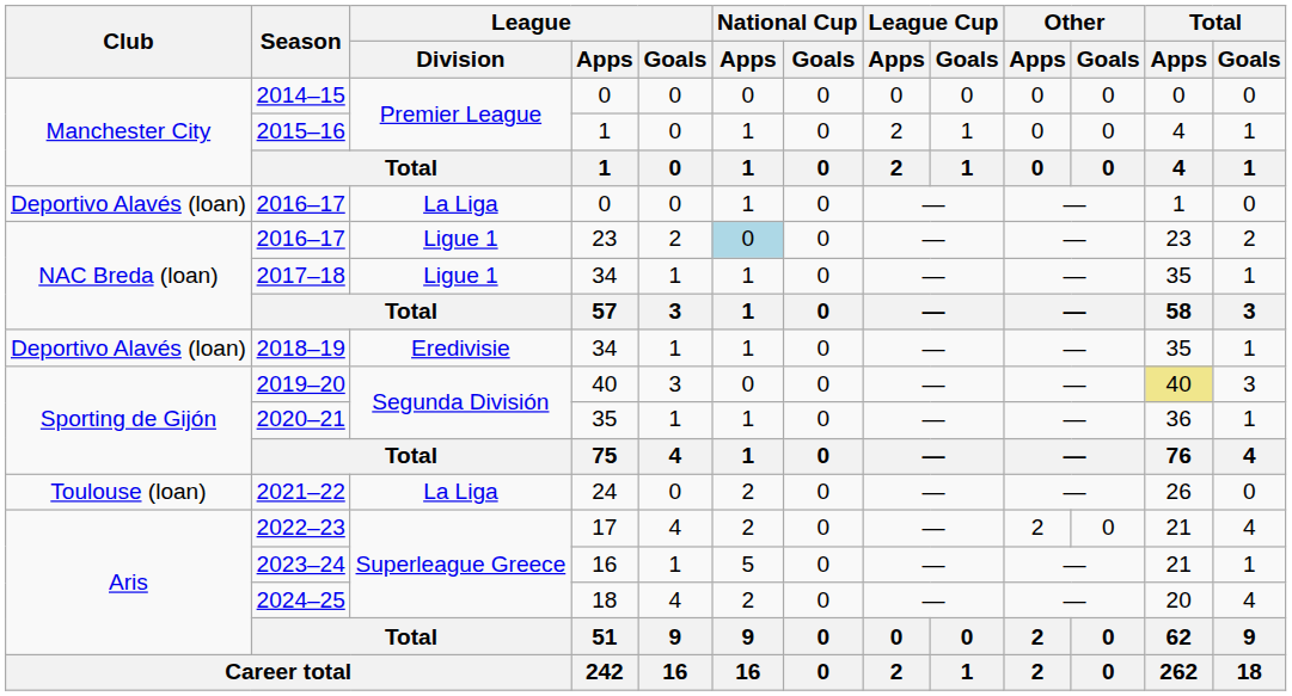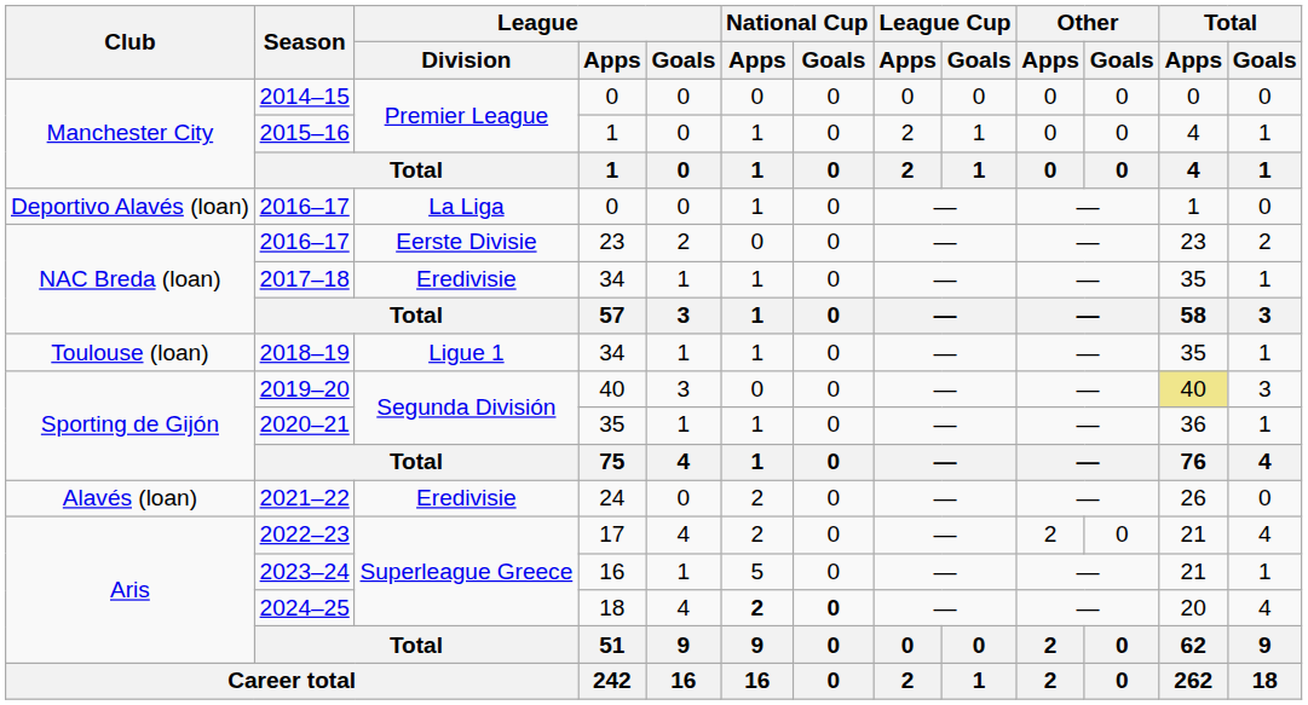2016–17 / 23 | League / Division: Ligue 1 -> Eerste Divisie
2016–17 / 23 | National Cup / Apps: lightblue background -> no background
2017–18 | League / Division: Ligue 1 -> Eredivisie
2018–19 | Club: Deportivo Alavés (loan) -> Toulouse (loan)
2018–19 | League / Division: Eredivisie -> Ligue 1
2021–22 | Club: Toulouse (loan) -> Alavés (loan)
2021–22 | League / Division: La Liga -> Eredivisie
2024–25 | National Cup / Apps: normal -> bold
2024–25 | National Cup / Goals: normal -> bold
